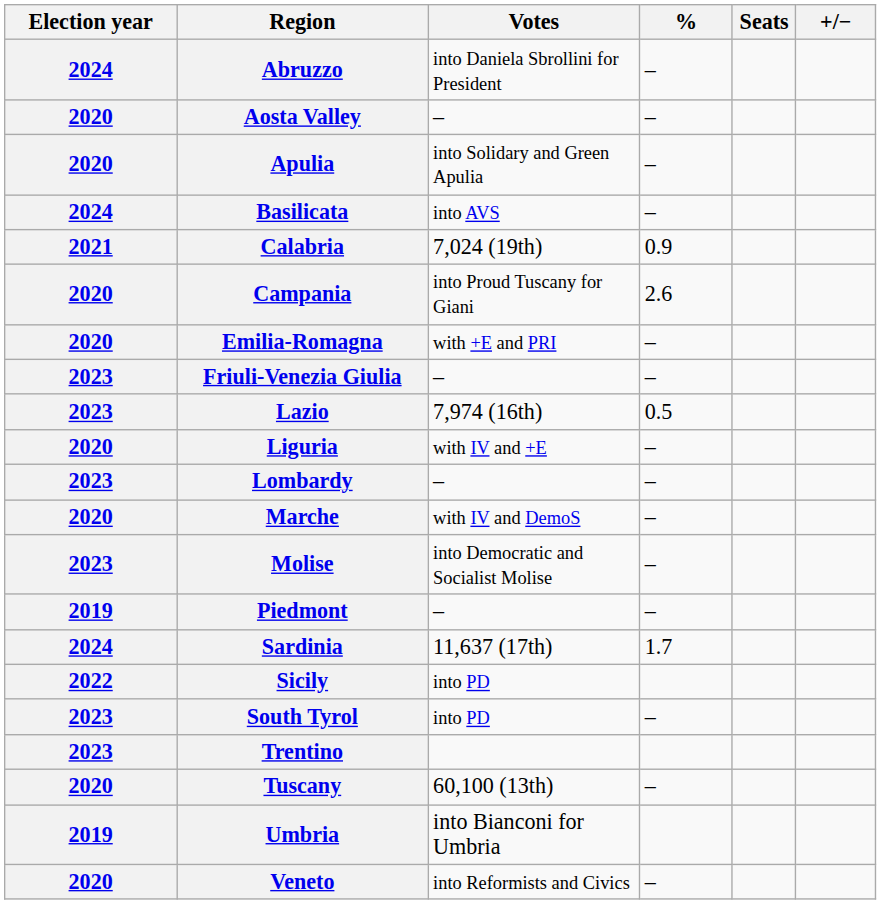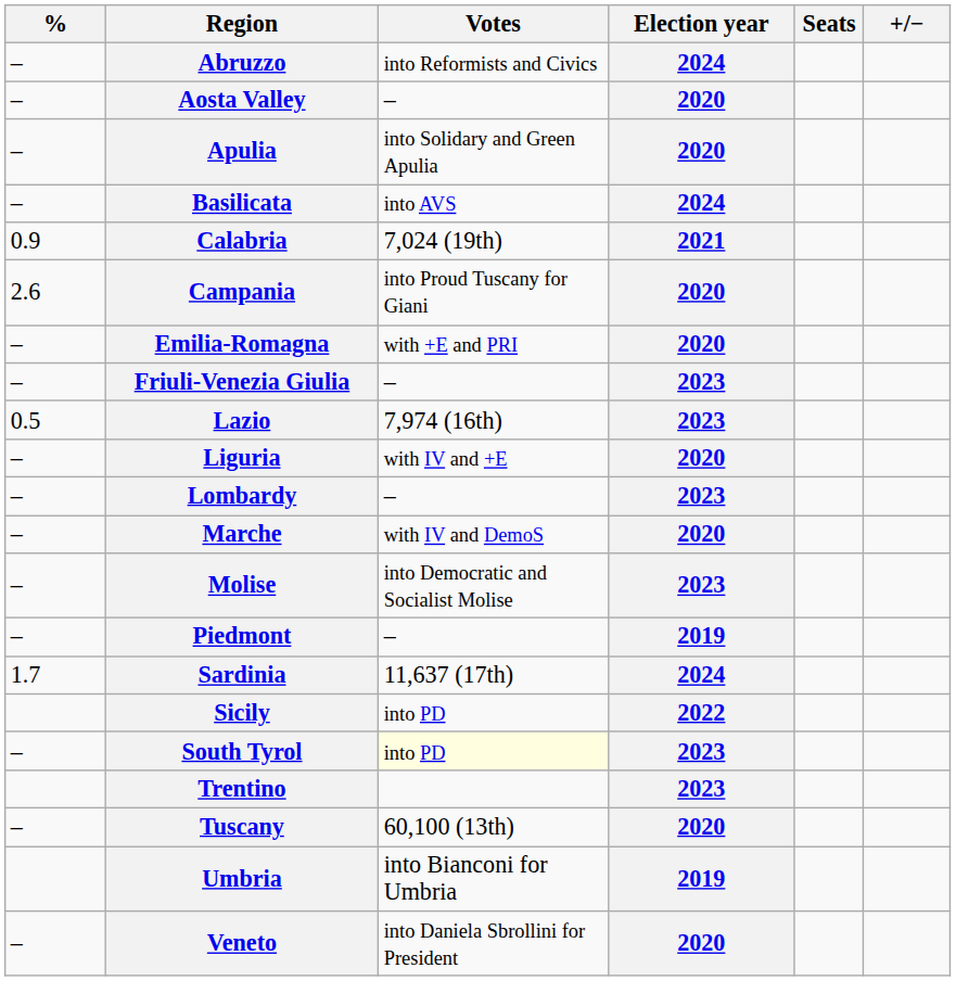columns swapped: Election year <-> %
Abruzzo | Votes: into Daniela Sbrollini for President -> into Reformists and Civics
South Tyrol | Votes: no background -> lightyellow background
Veneto | Votes: into Reformists and Civics -> into Daniela Sbrollini for President
